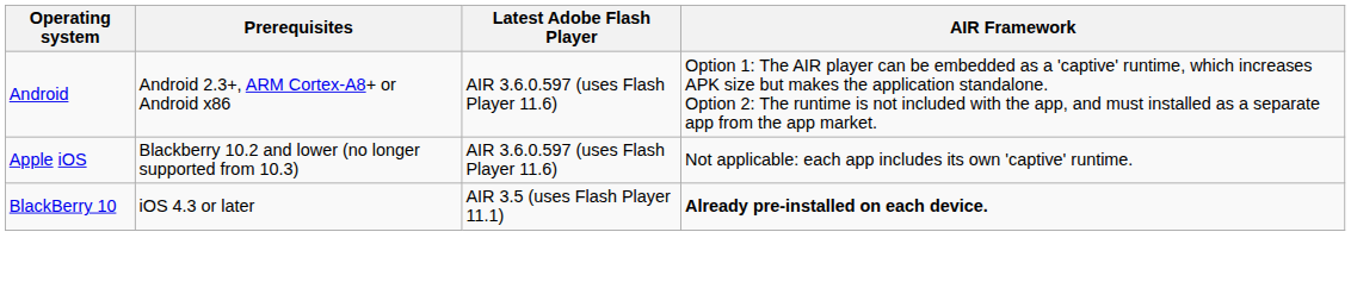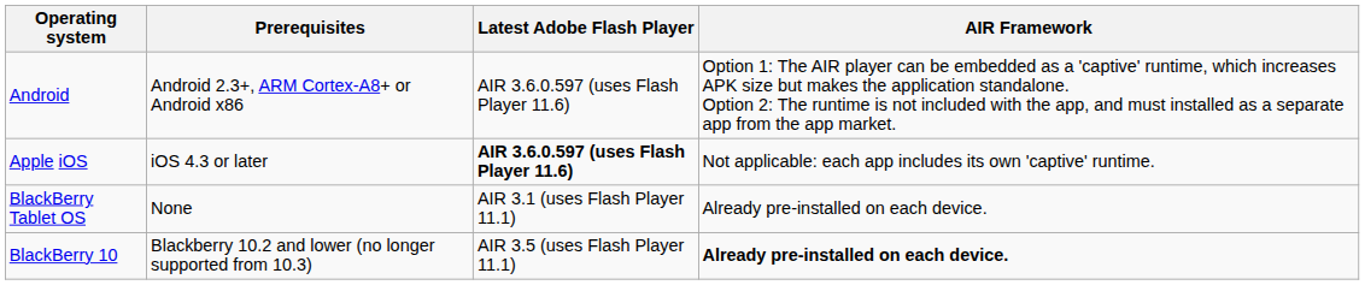Apple iOS | Prerequisites: Blackberry 10.2 and lower (no longer supported from 10.3) -> iOS 4.3 or later
Apple iOS | Latest Adobe Flash Player: normal -> bold
+ row: BlackBerry Tablet OS | None | AIR 3.1 (uses Flash Player 11.1) | Already pre-installed on each device.
BlackBerry 10 | Prerequisites: iOS 4.3 or later -> Blackberry 10.2 and lower (no longer supported from 10.3)
